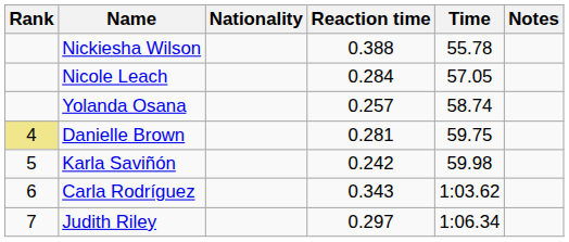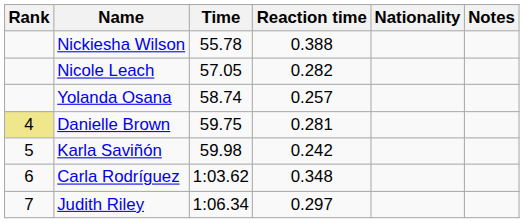columns swapped: Nationality <-> Time
Nicole Leach | Reaction time: 0.284 -> 0.282
Carla Rodríguez | Reaction time: 0.343 -> 0.348
